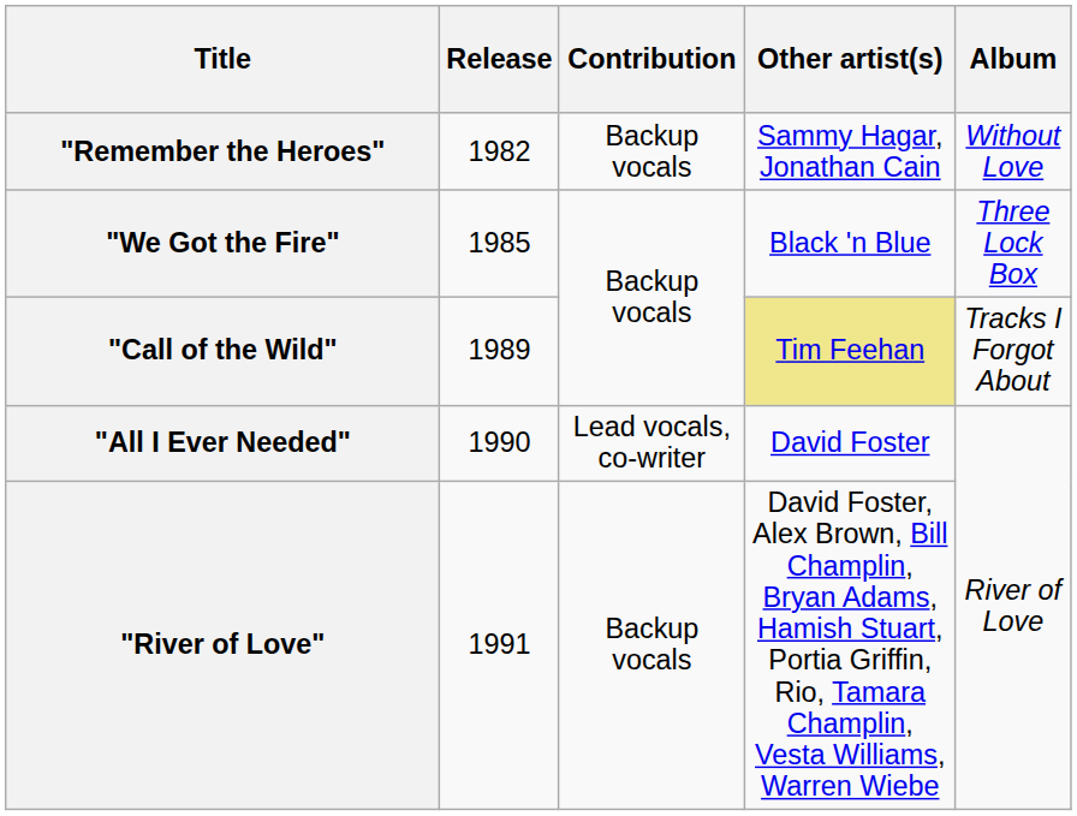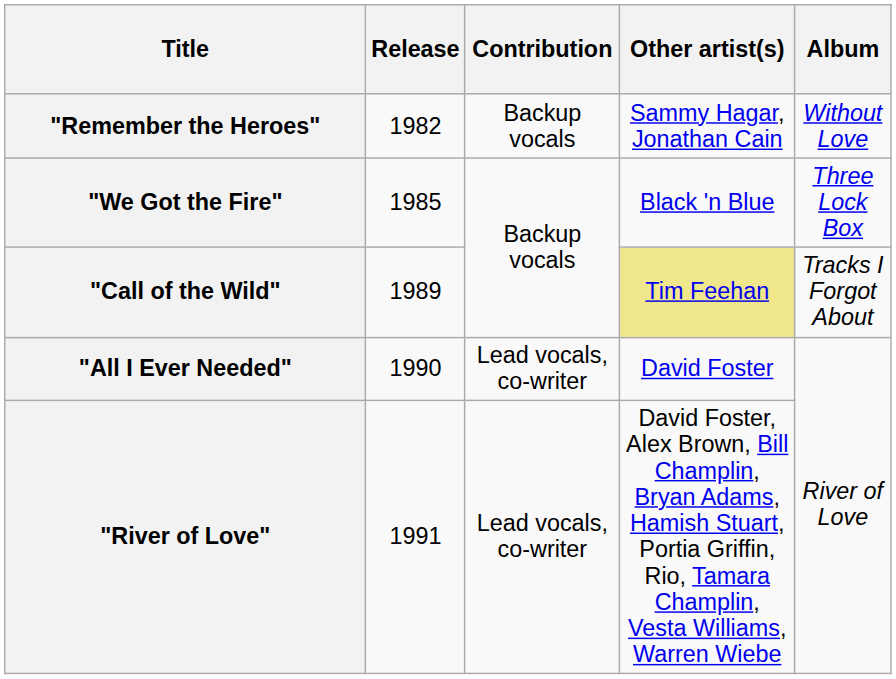"River of Love" | Contribution: Backup vocals -> Lead vocals, co-writer
